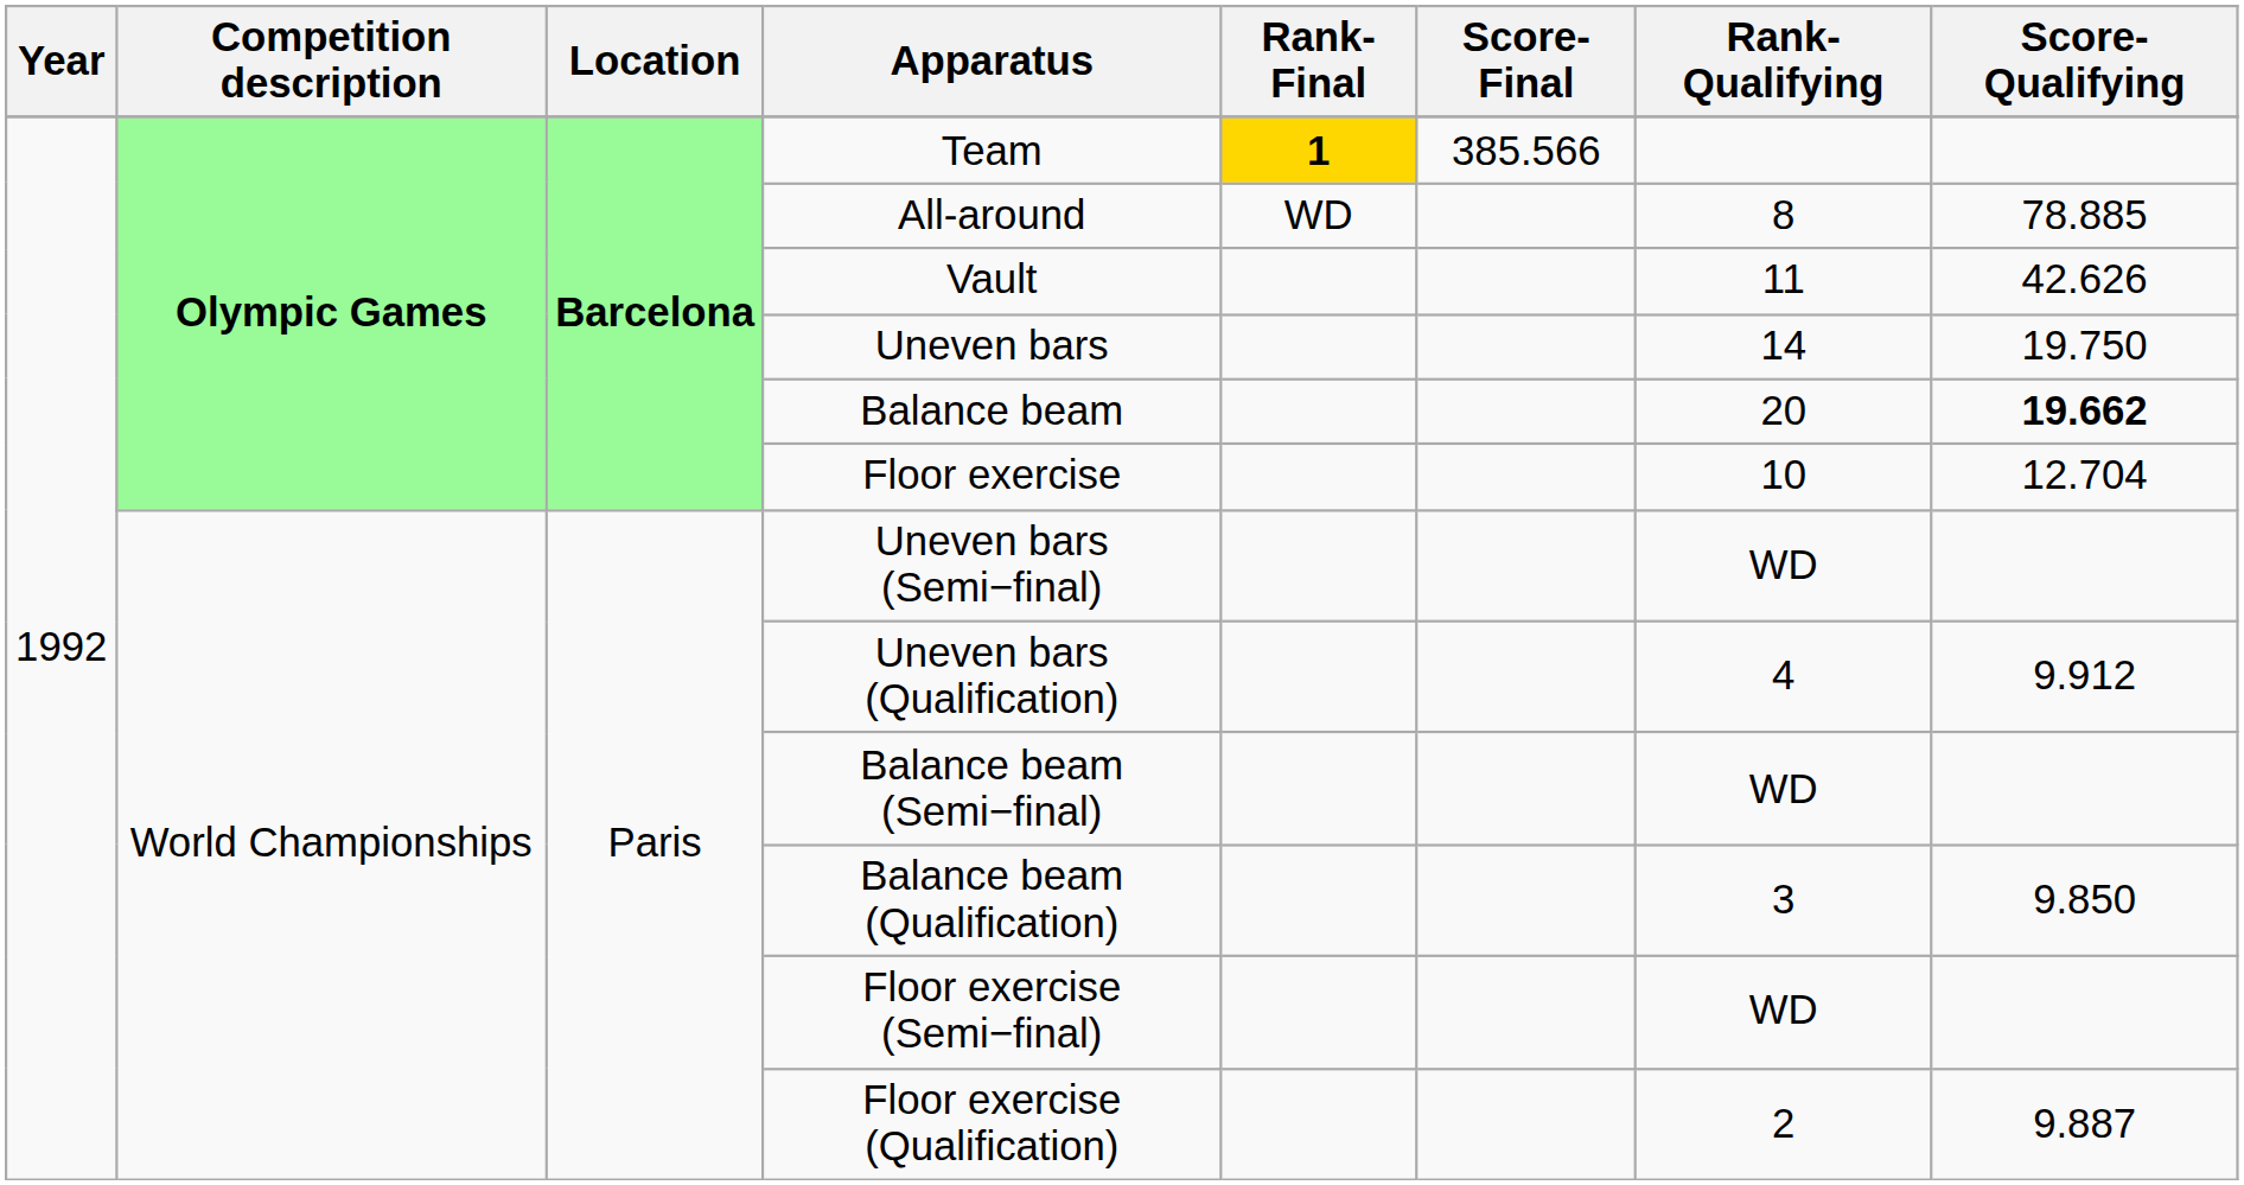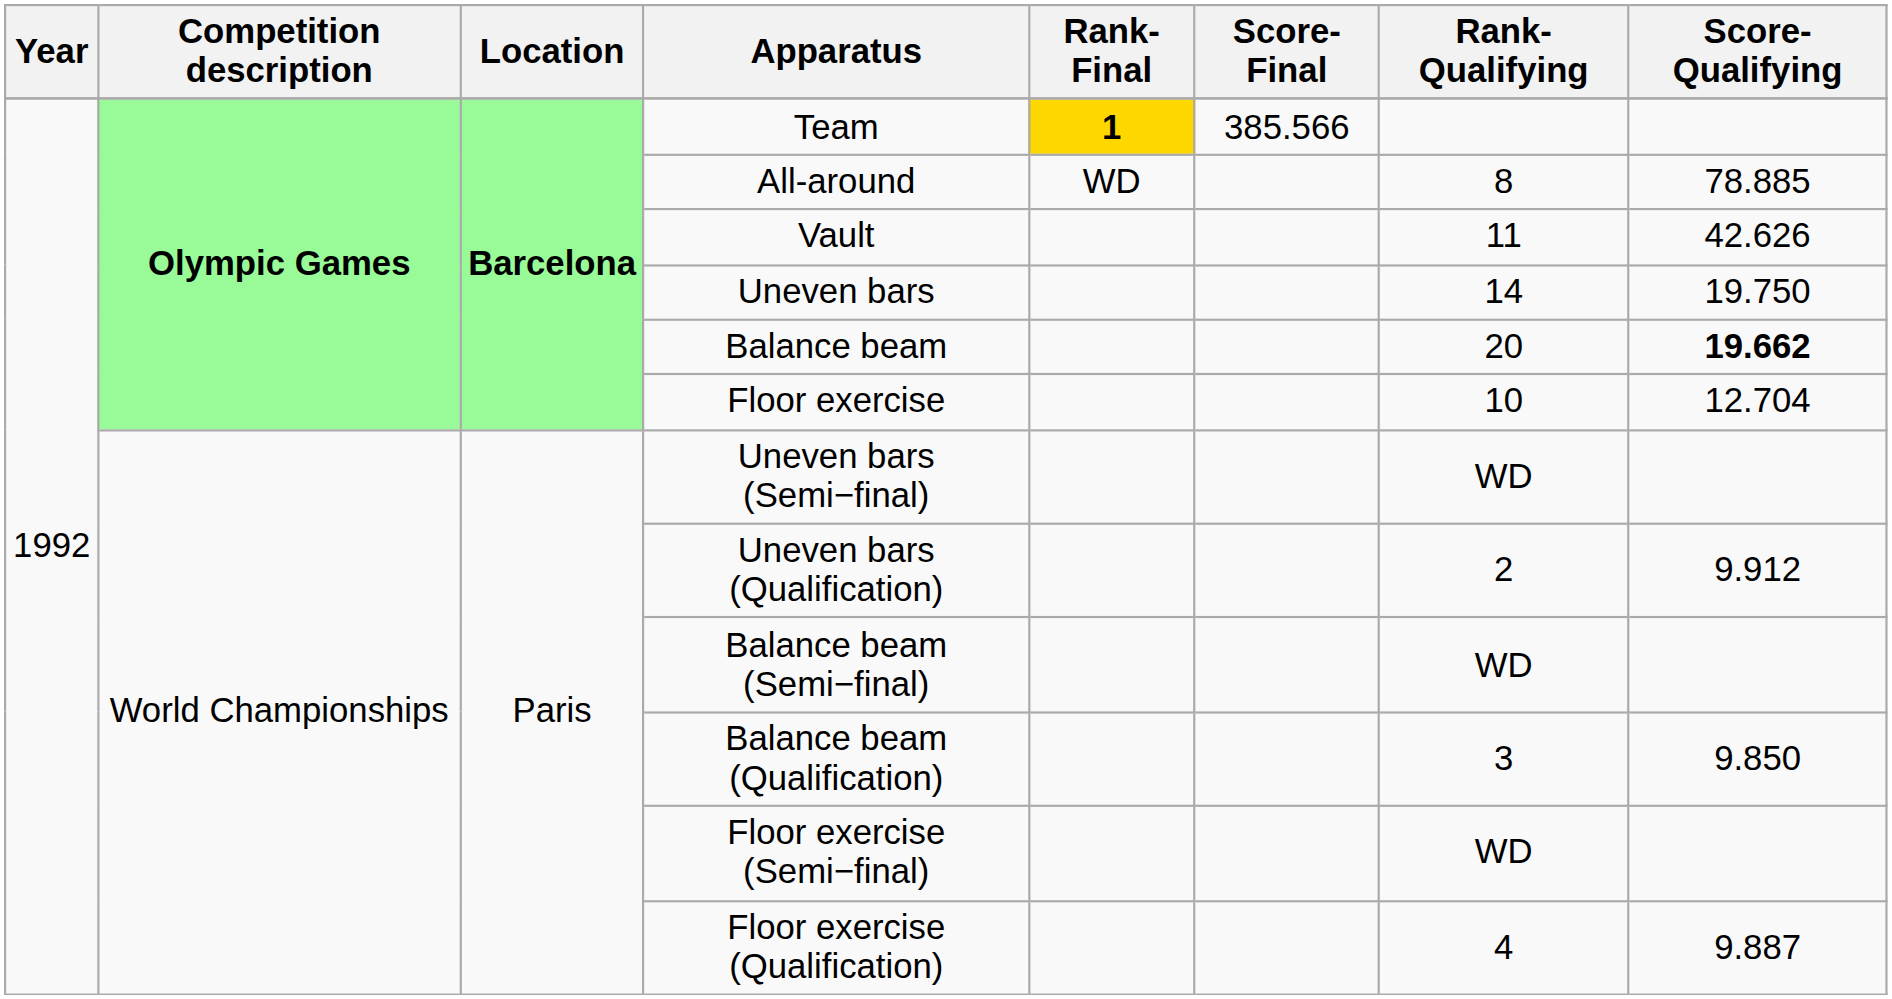Uneven bars (Qualification) | Rank-Qualifying: 4 -> 2
Floor exercise (Qualification) | Rank-Qualifying: 2 -> 4
